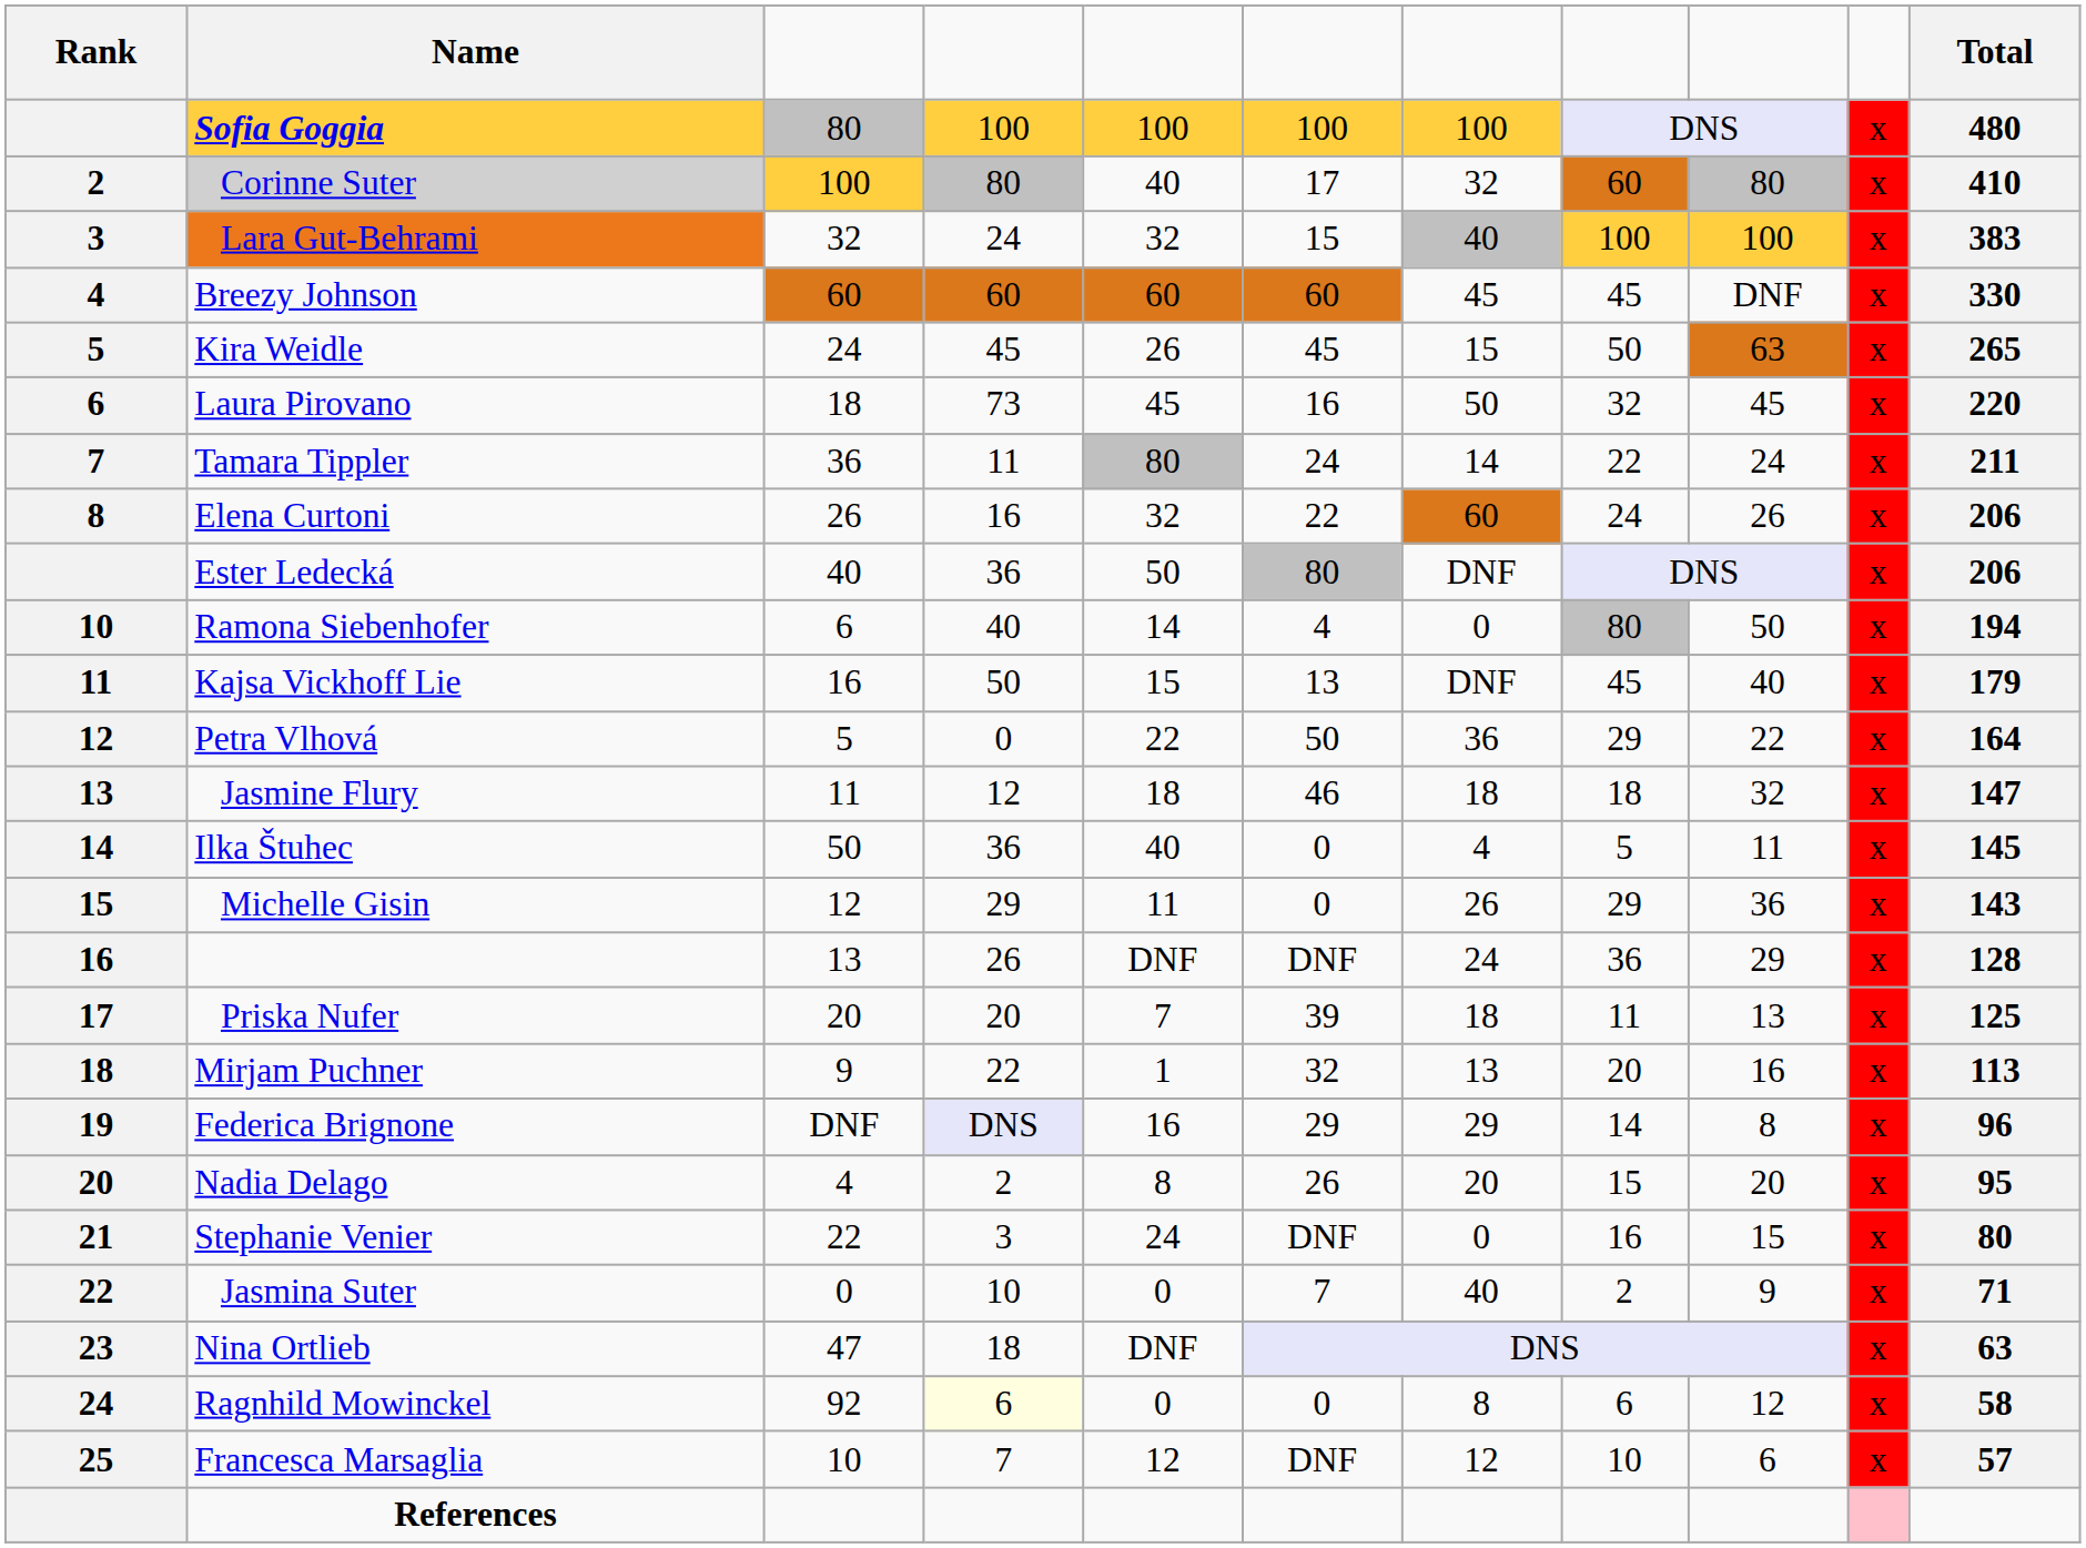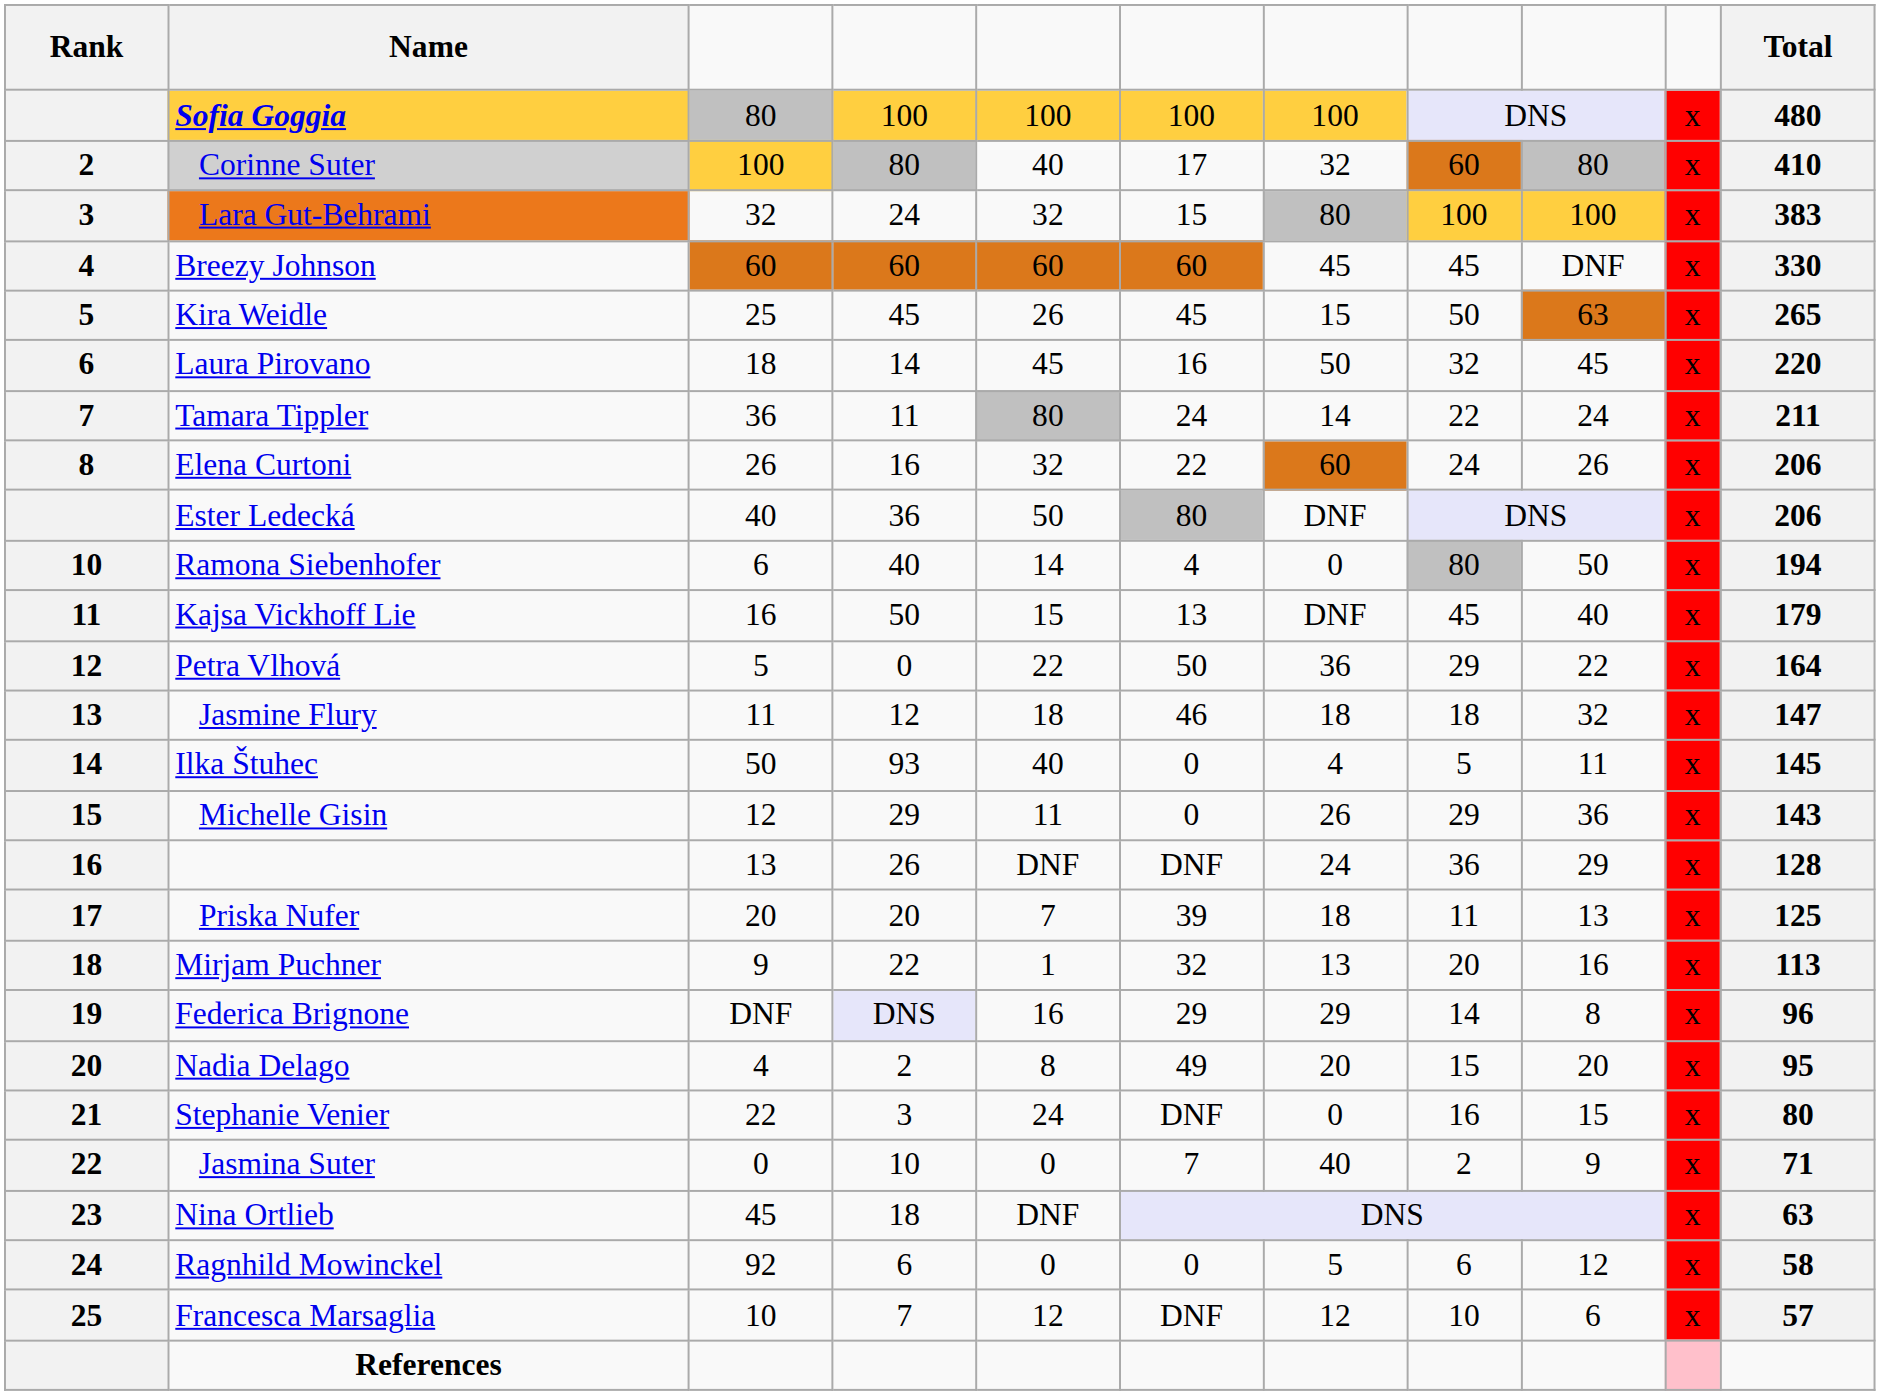Lara Gut-Behrami | column 7: 40 -> 80
Kira Weidle | column 3: 24 -> 25
Laura Pirovano | column 4: 73 -> 14
Ilka Štuhec | column 4: 36 -> 93
Nadia Delago | column 6: 26 -> 49
Nina Ortlieb | column 3: 47 -> 45
Ragnhild Mowinckel | column 4: lightyellow background -> no background
Ragnhild Mowinckel | column 7: 8 -> 5
